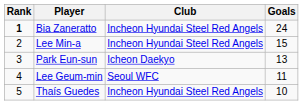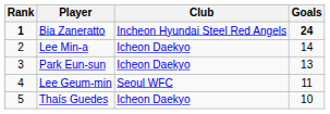Bia Zaneratto | Goals: normal -> bold
Lee Min-a | Club: Incheon Hyundai Steel Red Angels -> Icheon Daekyo
Lee Min-a | Goals: 15 -> 14
Thaís Guedes | Club: Incheon Hyundai Steel Red Angels -> Icheon Daekyo
